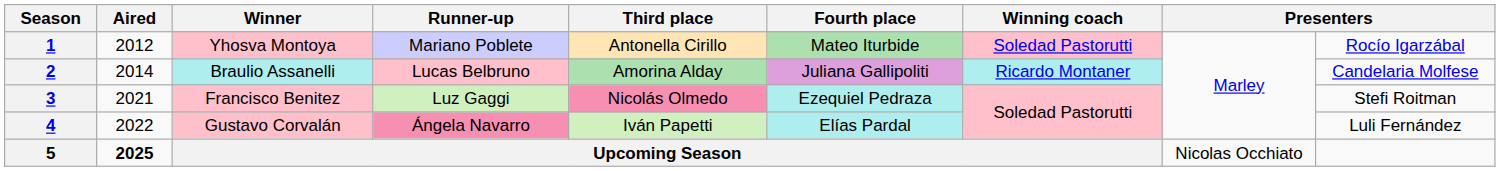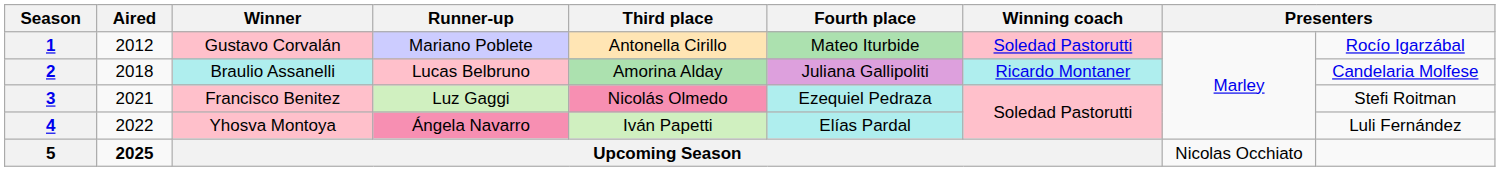1 | Winner: Yhosva Montoya -> Gustavo Corvalán
2 | Aired: 2014 -> 2018
4 | Winner: Gustavo Corvalán -> Yhosva Montoya
